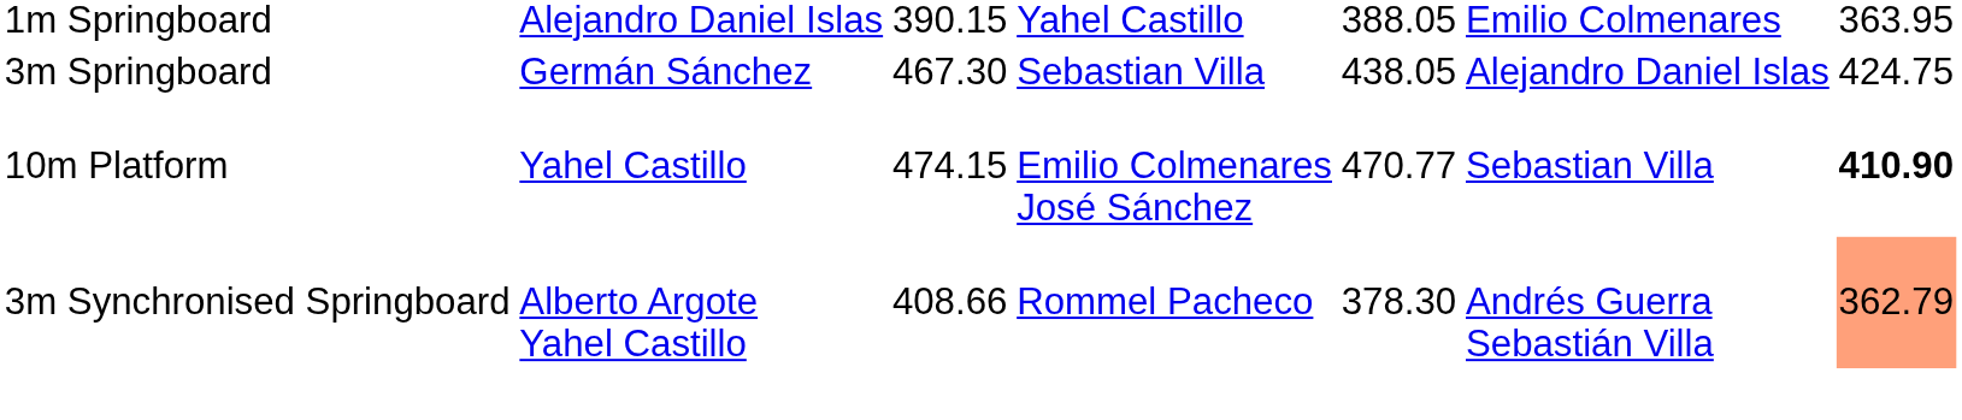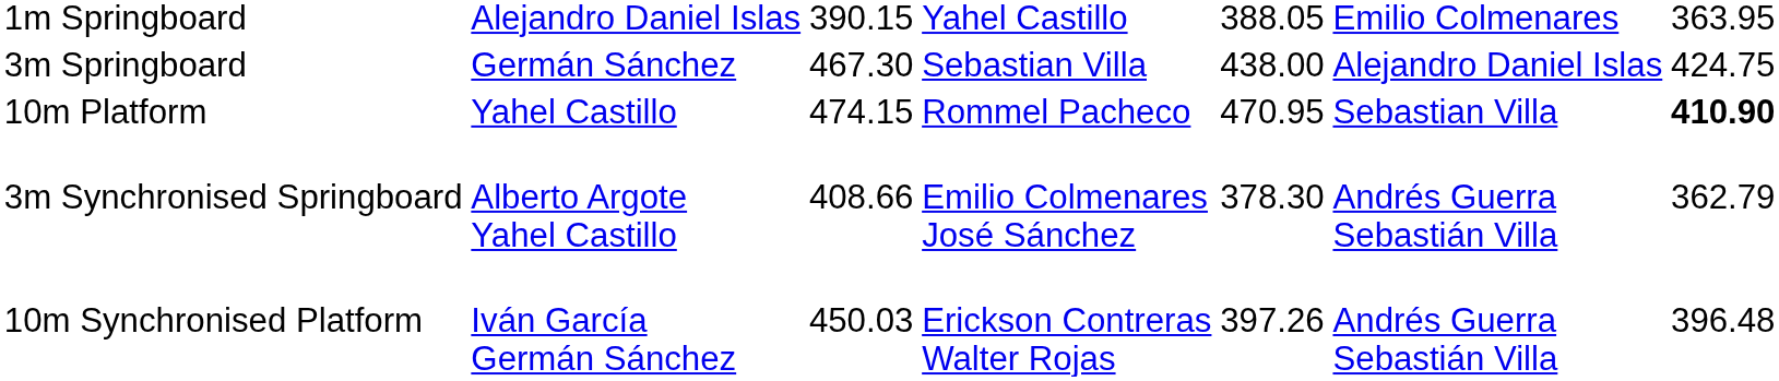3m Springboard | column 5: 438.05 -> 438.00
10m Platform | column 4: Emilio Colmenares José Sánchez -> Rommel Pacheco
10m Platform | column 5: 470.77 -> 470.95
3m Synchronised Springboard | column 4: Rommel Pacheco -> Emilio Colmenares José Sánchez
3m Synchronised Springboard | column 7: lightsalmon background -> no background
+ row: 10m Synchronised Platform | Iván García Germán Sánchez | 450.03 | Erickson Contreras Walter Rojas | 397.26 | Andrés Guerra Sebastián Villa | 396.48
